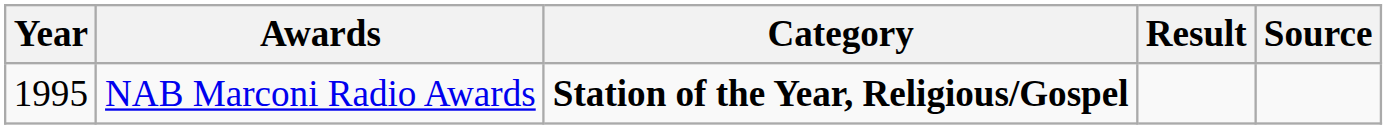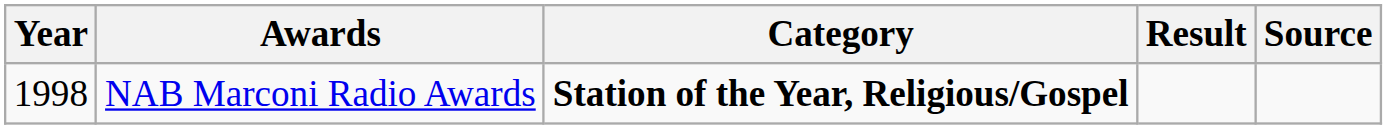NAB Marconi Radio Awards | Year: 1995 -> 1998
